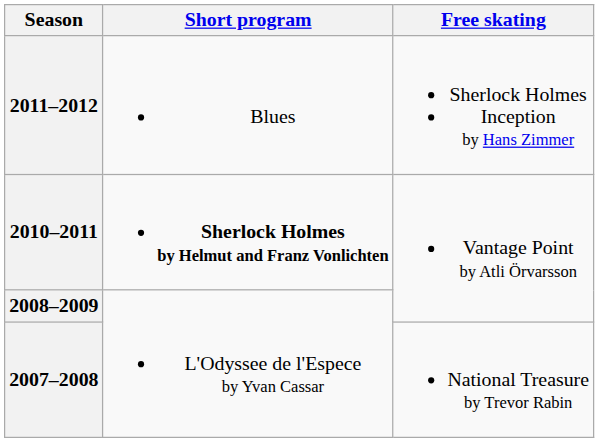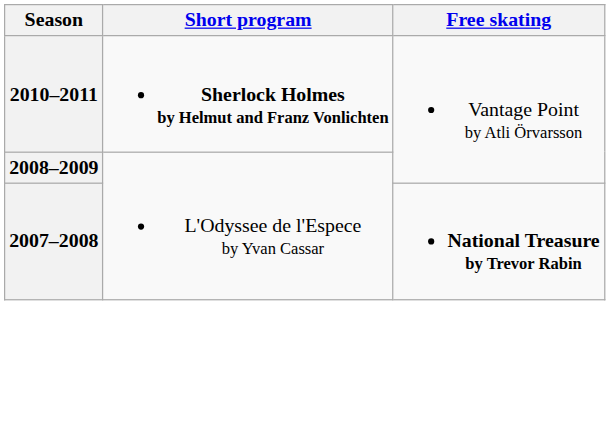- row: 2011–2012 | Blues | Sherlock Holmes Inception by Hans Zimmer
2007–2008 | Free skating: normal -> bold
